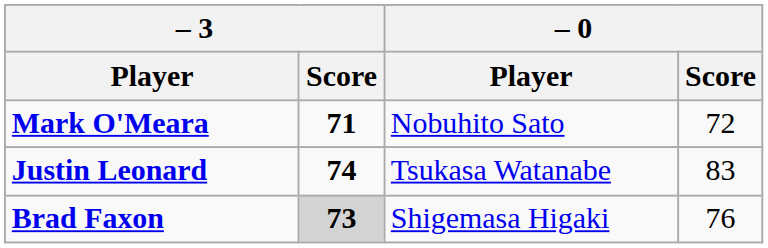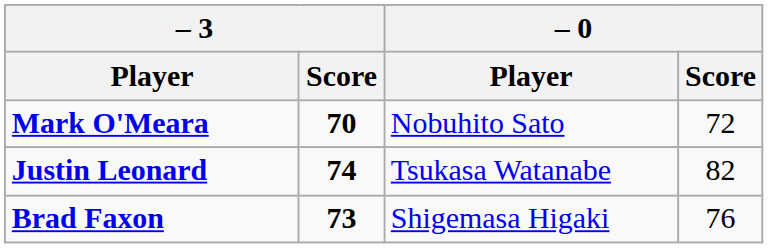Mark O'Meara | – 3 / Score: 71 -> 70
Justin Leonard | – 0 / Score: 83 -> 82
Brad Faxon | – 3 / Score: lightgrey background -> no background
